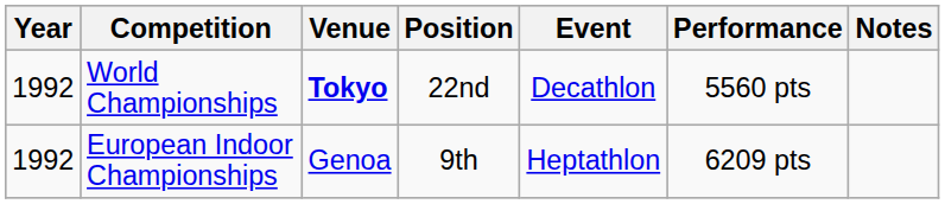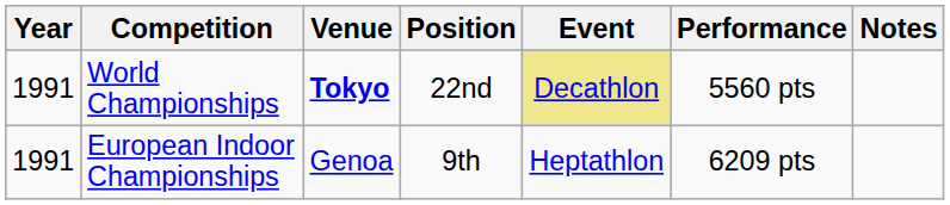World Championships | Year: 1992 -> 1991
World Championships | Event: no background -> khaki background
European Indoor Championships | Year: 1992 -> 1991
